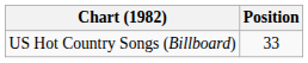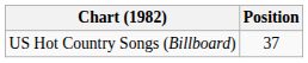US Hot Country Songs (Billboard) | Position: 33 -> 37
